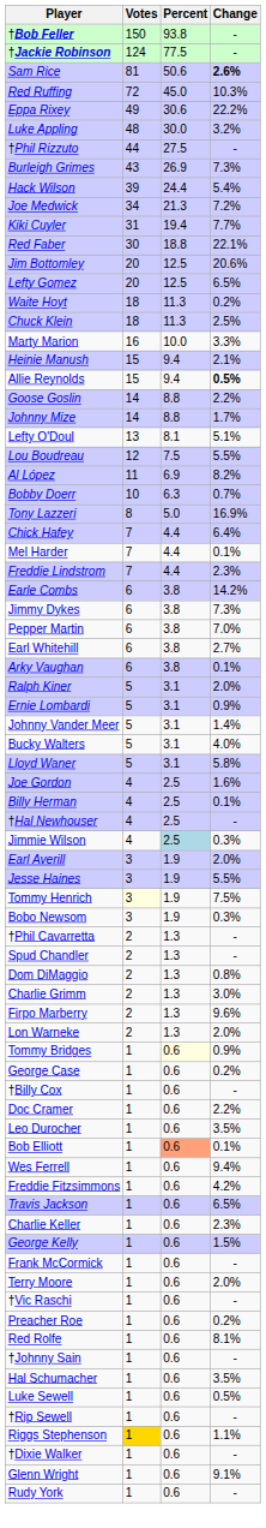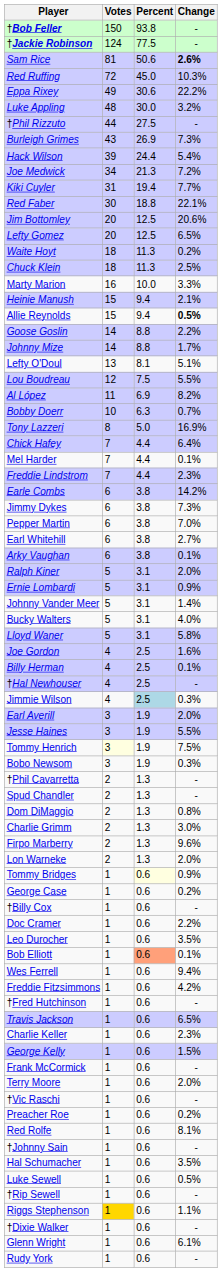+ row: †Fred Hutchinson | 1 | 0.6 | -
Glenn Wright | Change: 9.1% -> 6.1%
